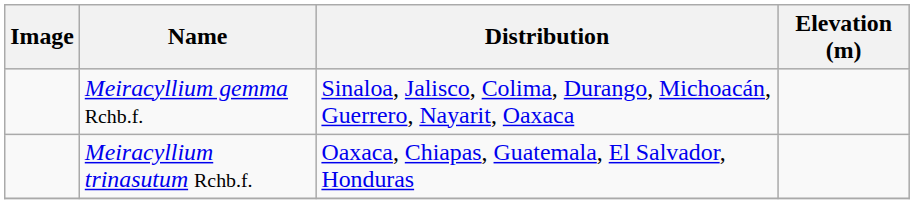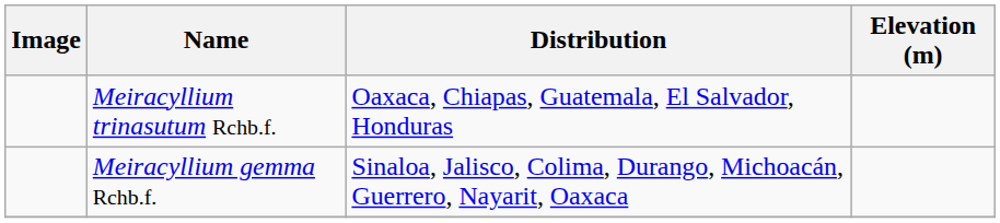rows swapped: Meiracyllium gemma Rchb.f. <-> Meiracyllium trinasutum Rchb.f.
